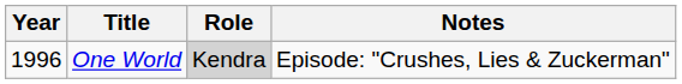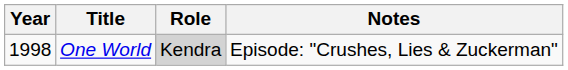One World | Year: 1996 -> 1998
